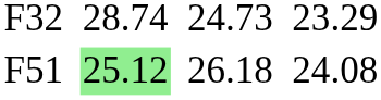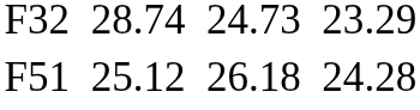F51 | column 3: lightgreen background -> no background
F51 | column 7: 24.08 -> 24.28
